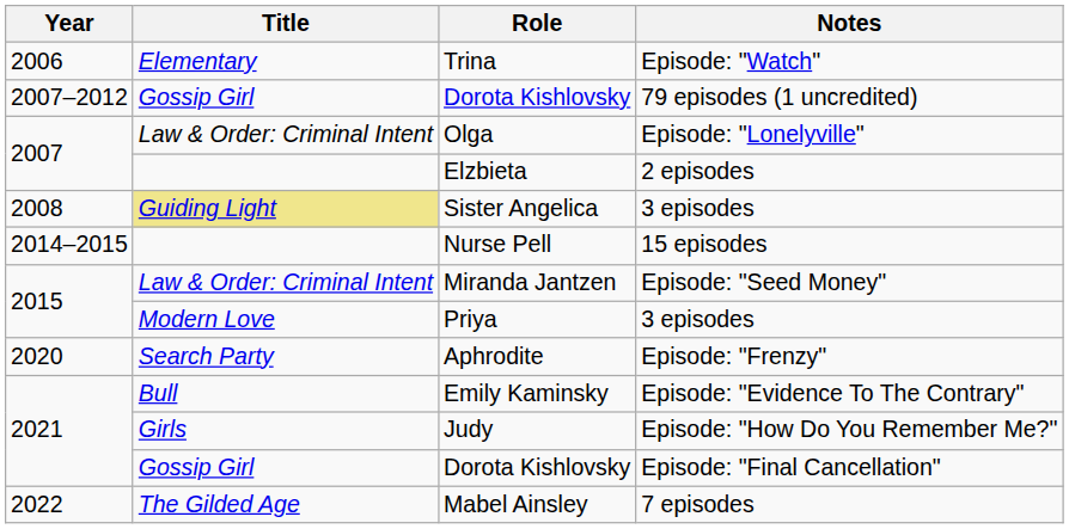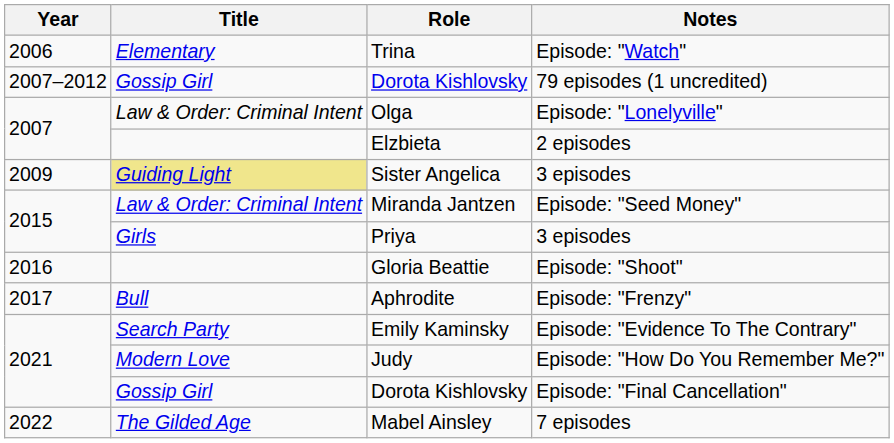Sister Angelica | Year: 2008 -> 2009
- row: 2014–2015 | Nurse Pell | 15 episodes
Priya | Title: Modern Love -> Girls
+ row: 2016 | Gloria Beattie | Episode: "Shoot"
Aphrodite | Year: 2020 -> 2017
Aphrodite | Title: Search Party -> Bull
Emily Kaminsky | Title: Bull -> Search Party
Judy | Title: Girls -> Modern Love
